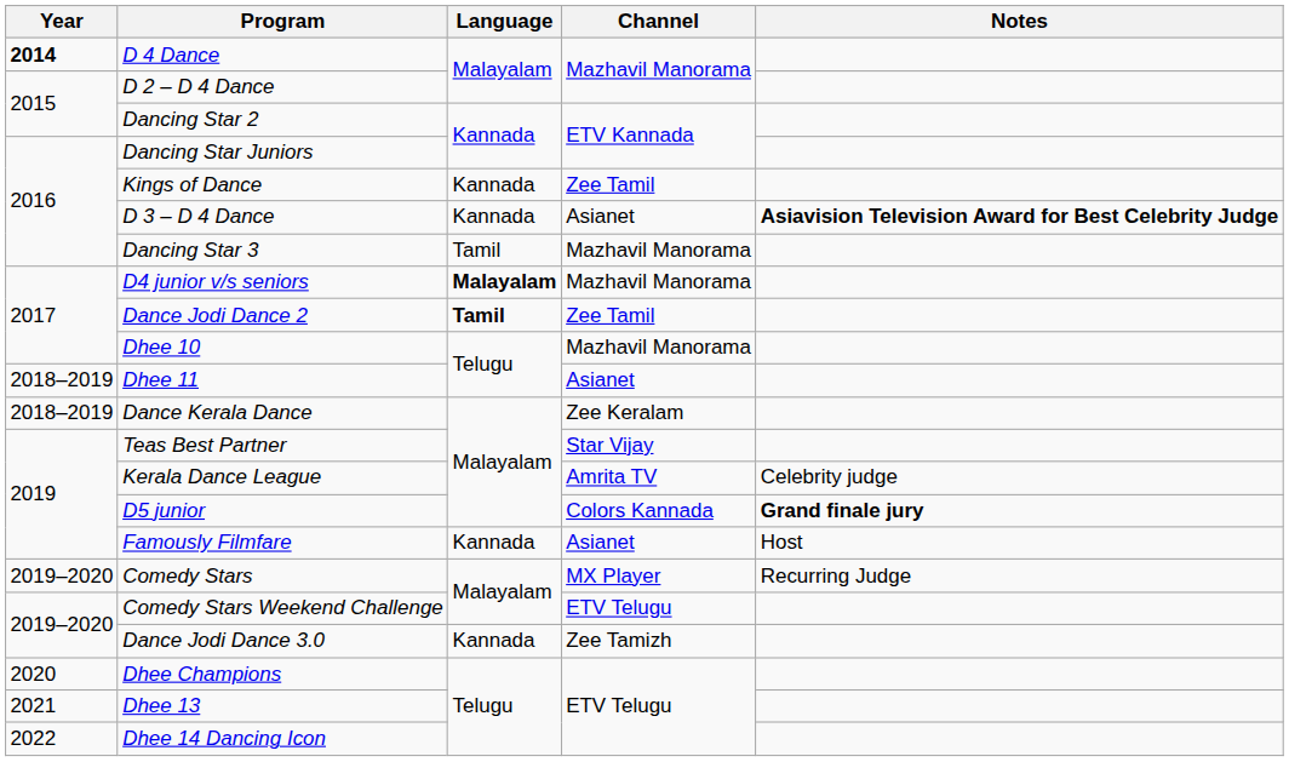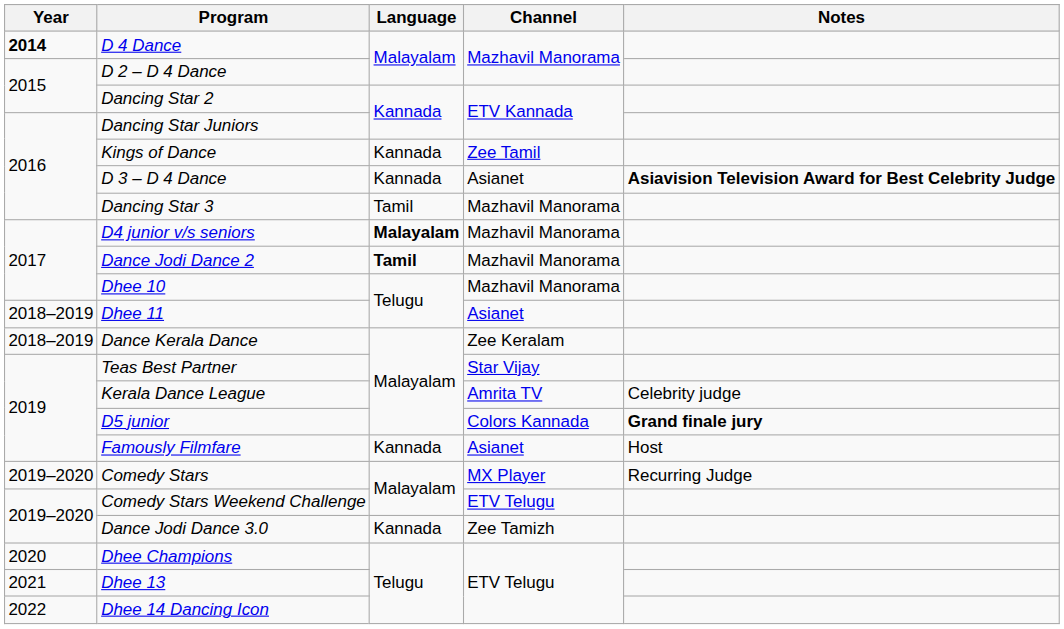Dance Jodi Dance 2 | Channel: Zee Tamil -> Mazhavil Manorama
